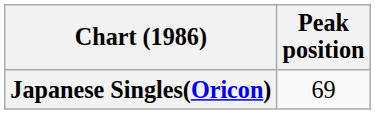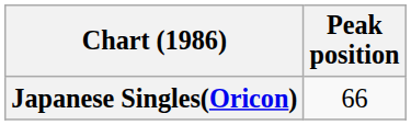Japanese Singles(Oricon) | Peak position: 69 -> 66
